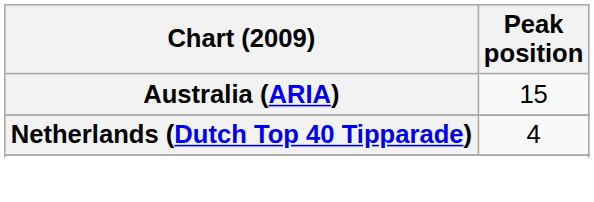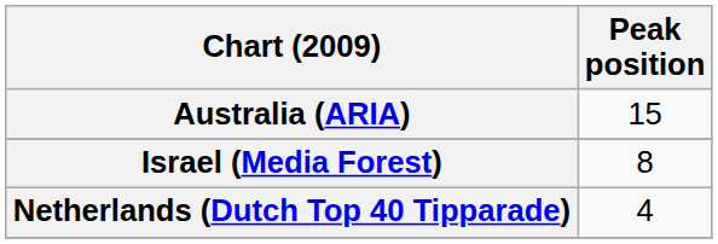+ row: Israel (Media Forest) | 8
